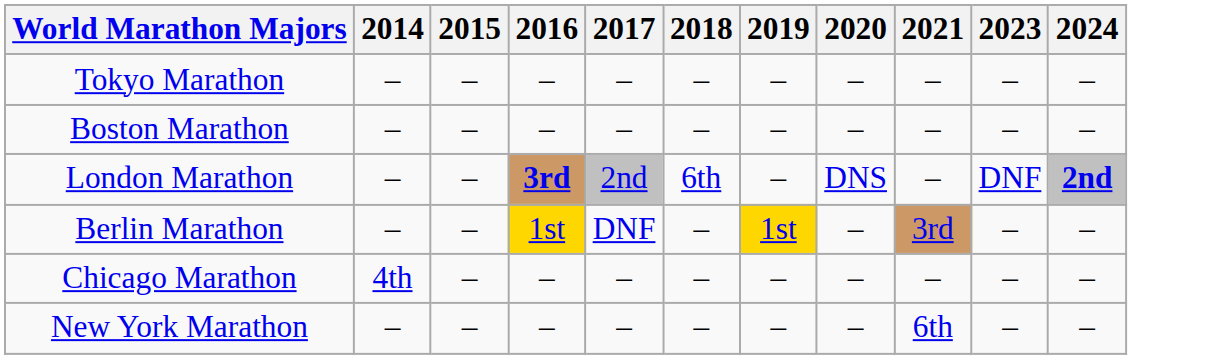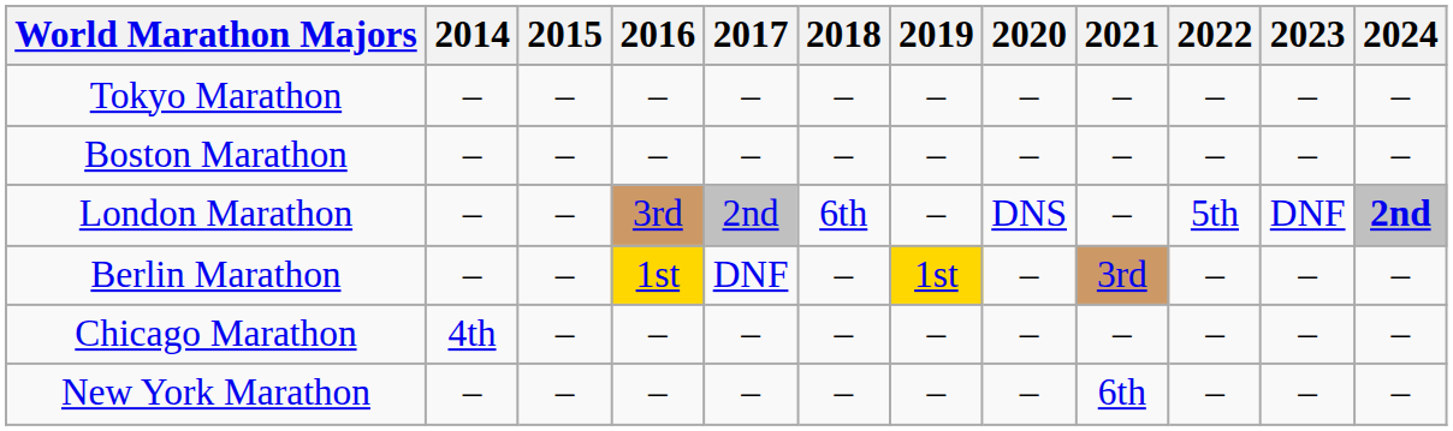+ column: 2022 | – | – | 5th | – | – | –
London Marathon | 2016: bold -> normal
